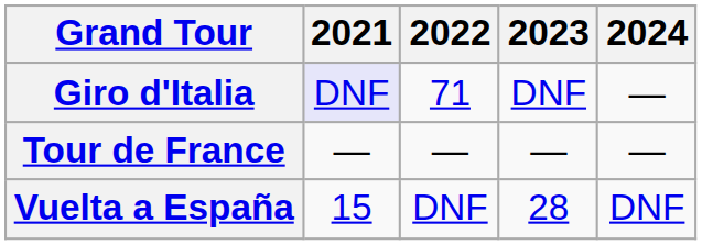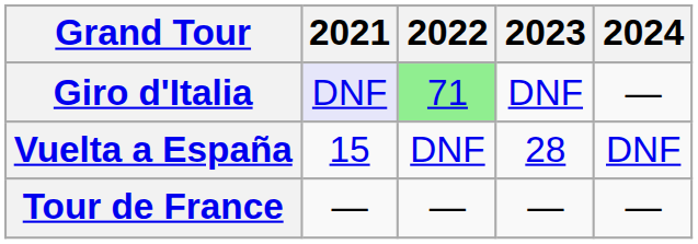Giro d'Italia | 2022: no background -> lightgreen background
rows swapped: Tour de France <-> Vuelta a España
